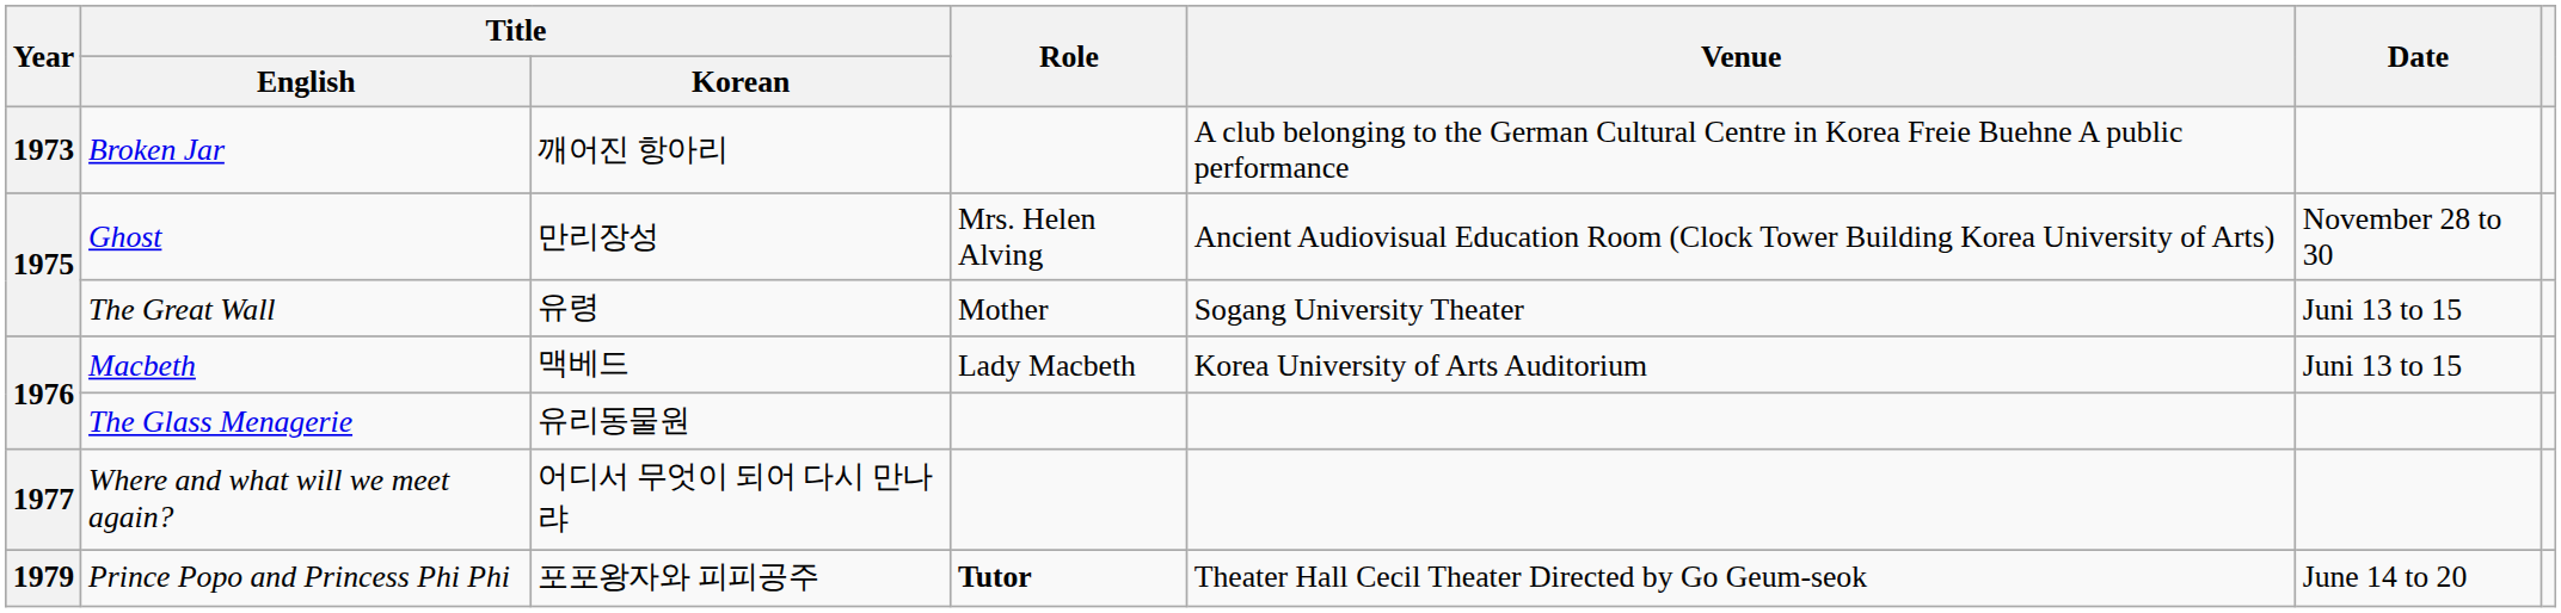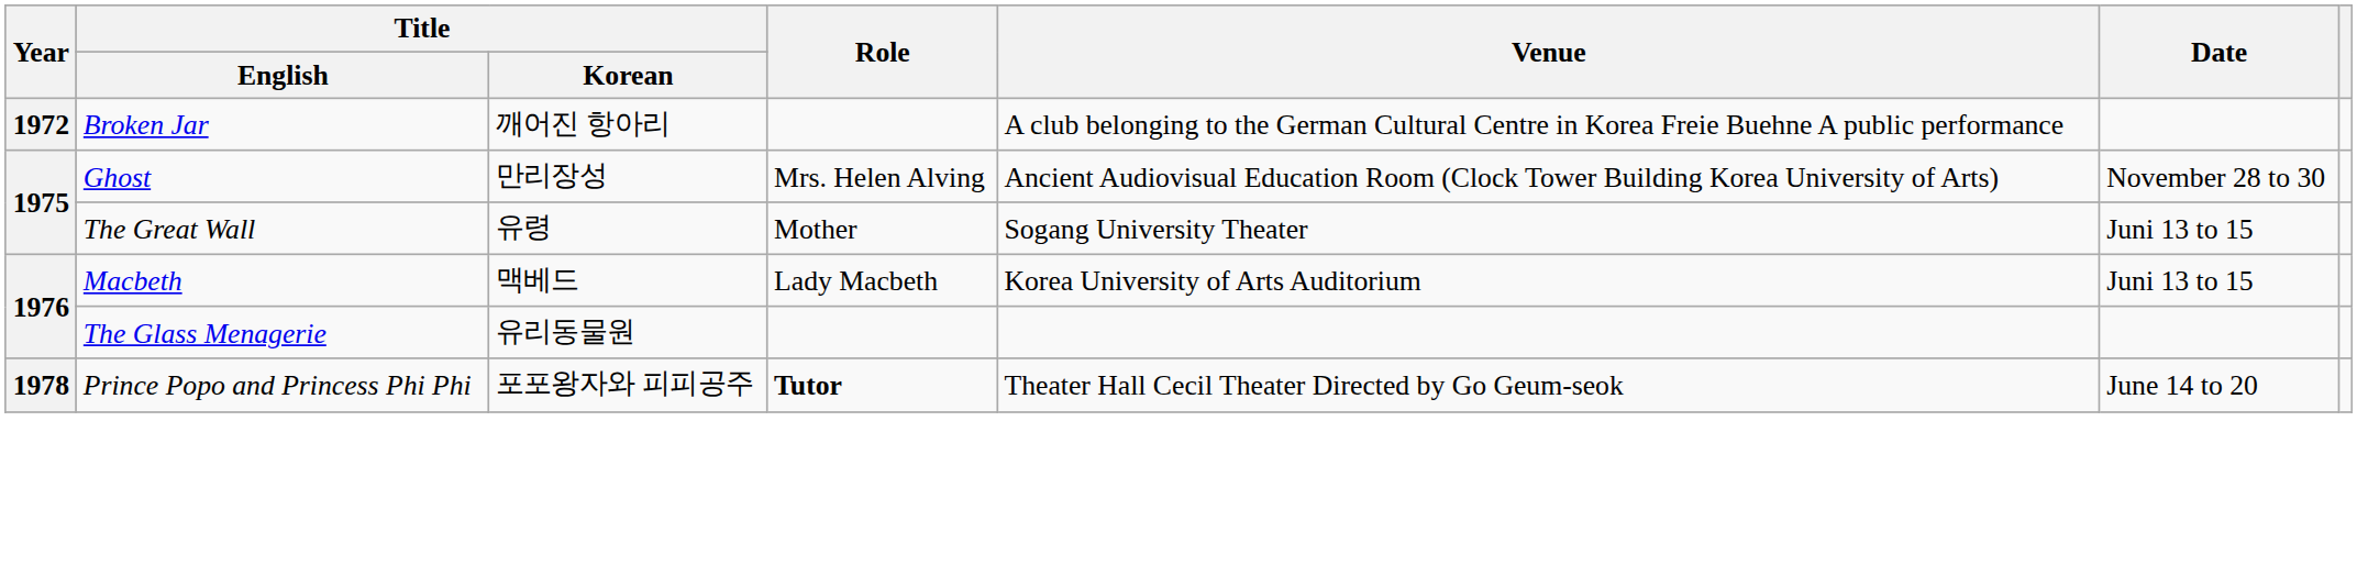Broken Jar | Year: 1973 -> 1972
- row: 1977 | Where and what will we meet again? | 어디서 무엇이 되어 다시 만나랴
Prince Popo and Princess Phi Phi | Year: 1979 -> 1978
